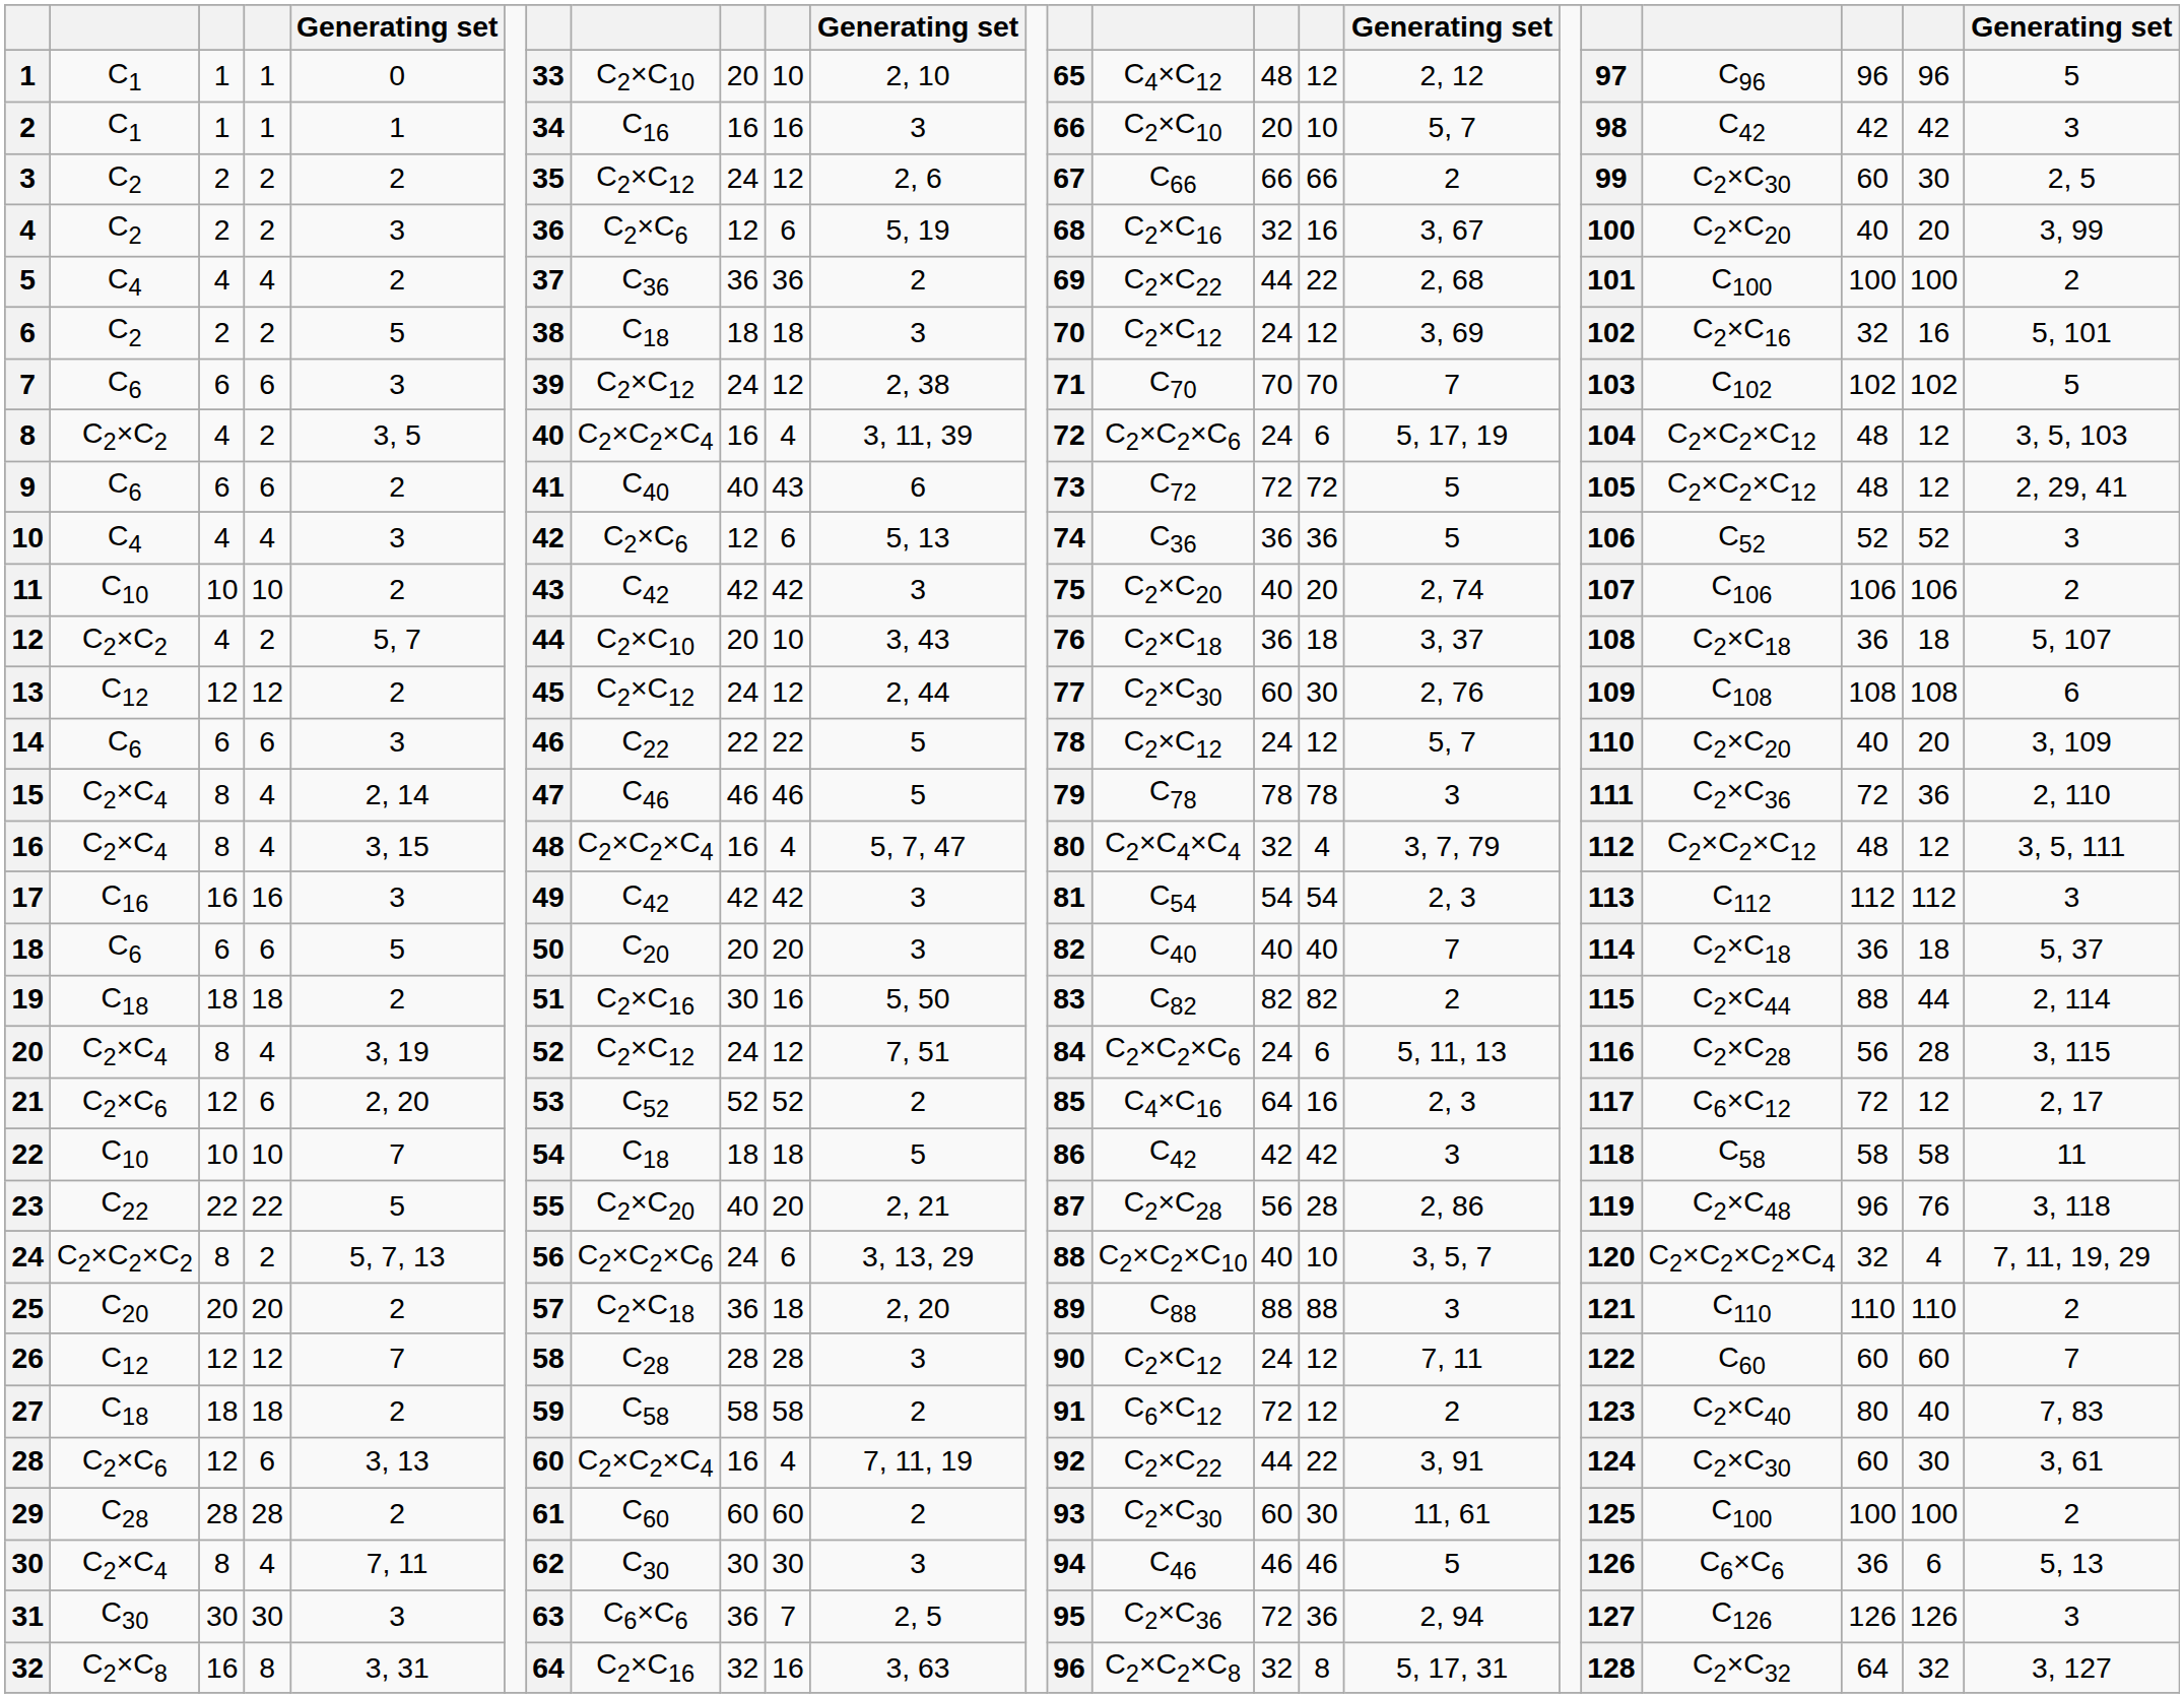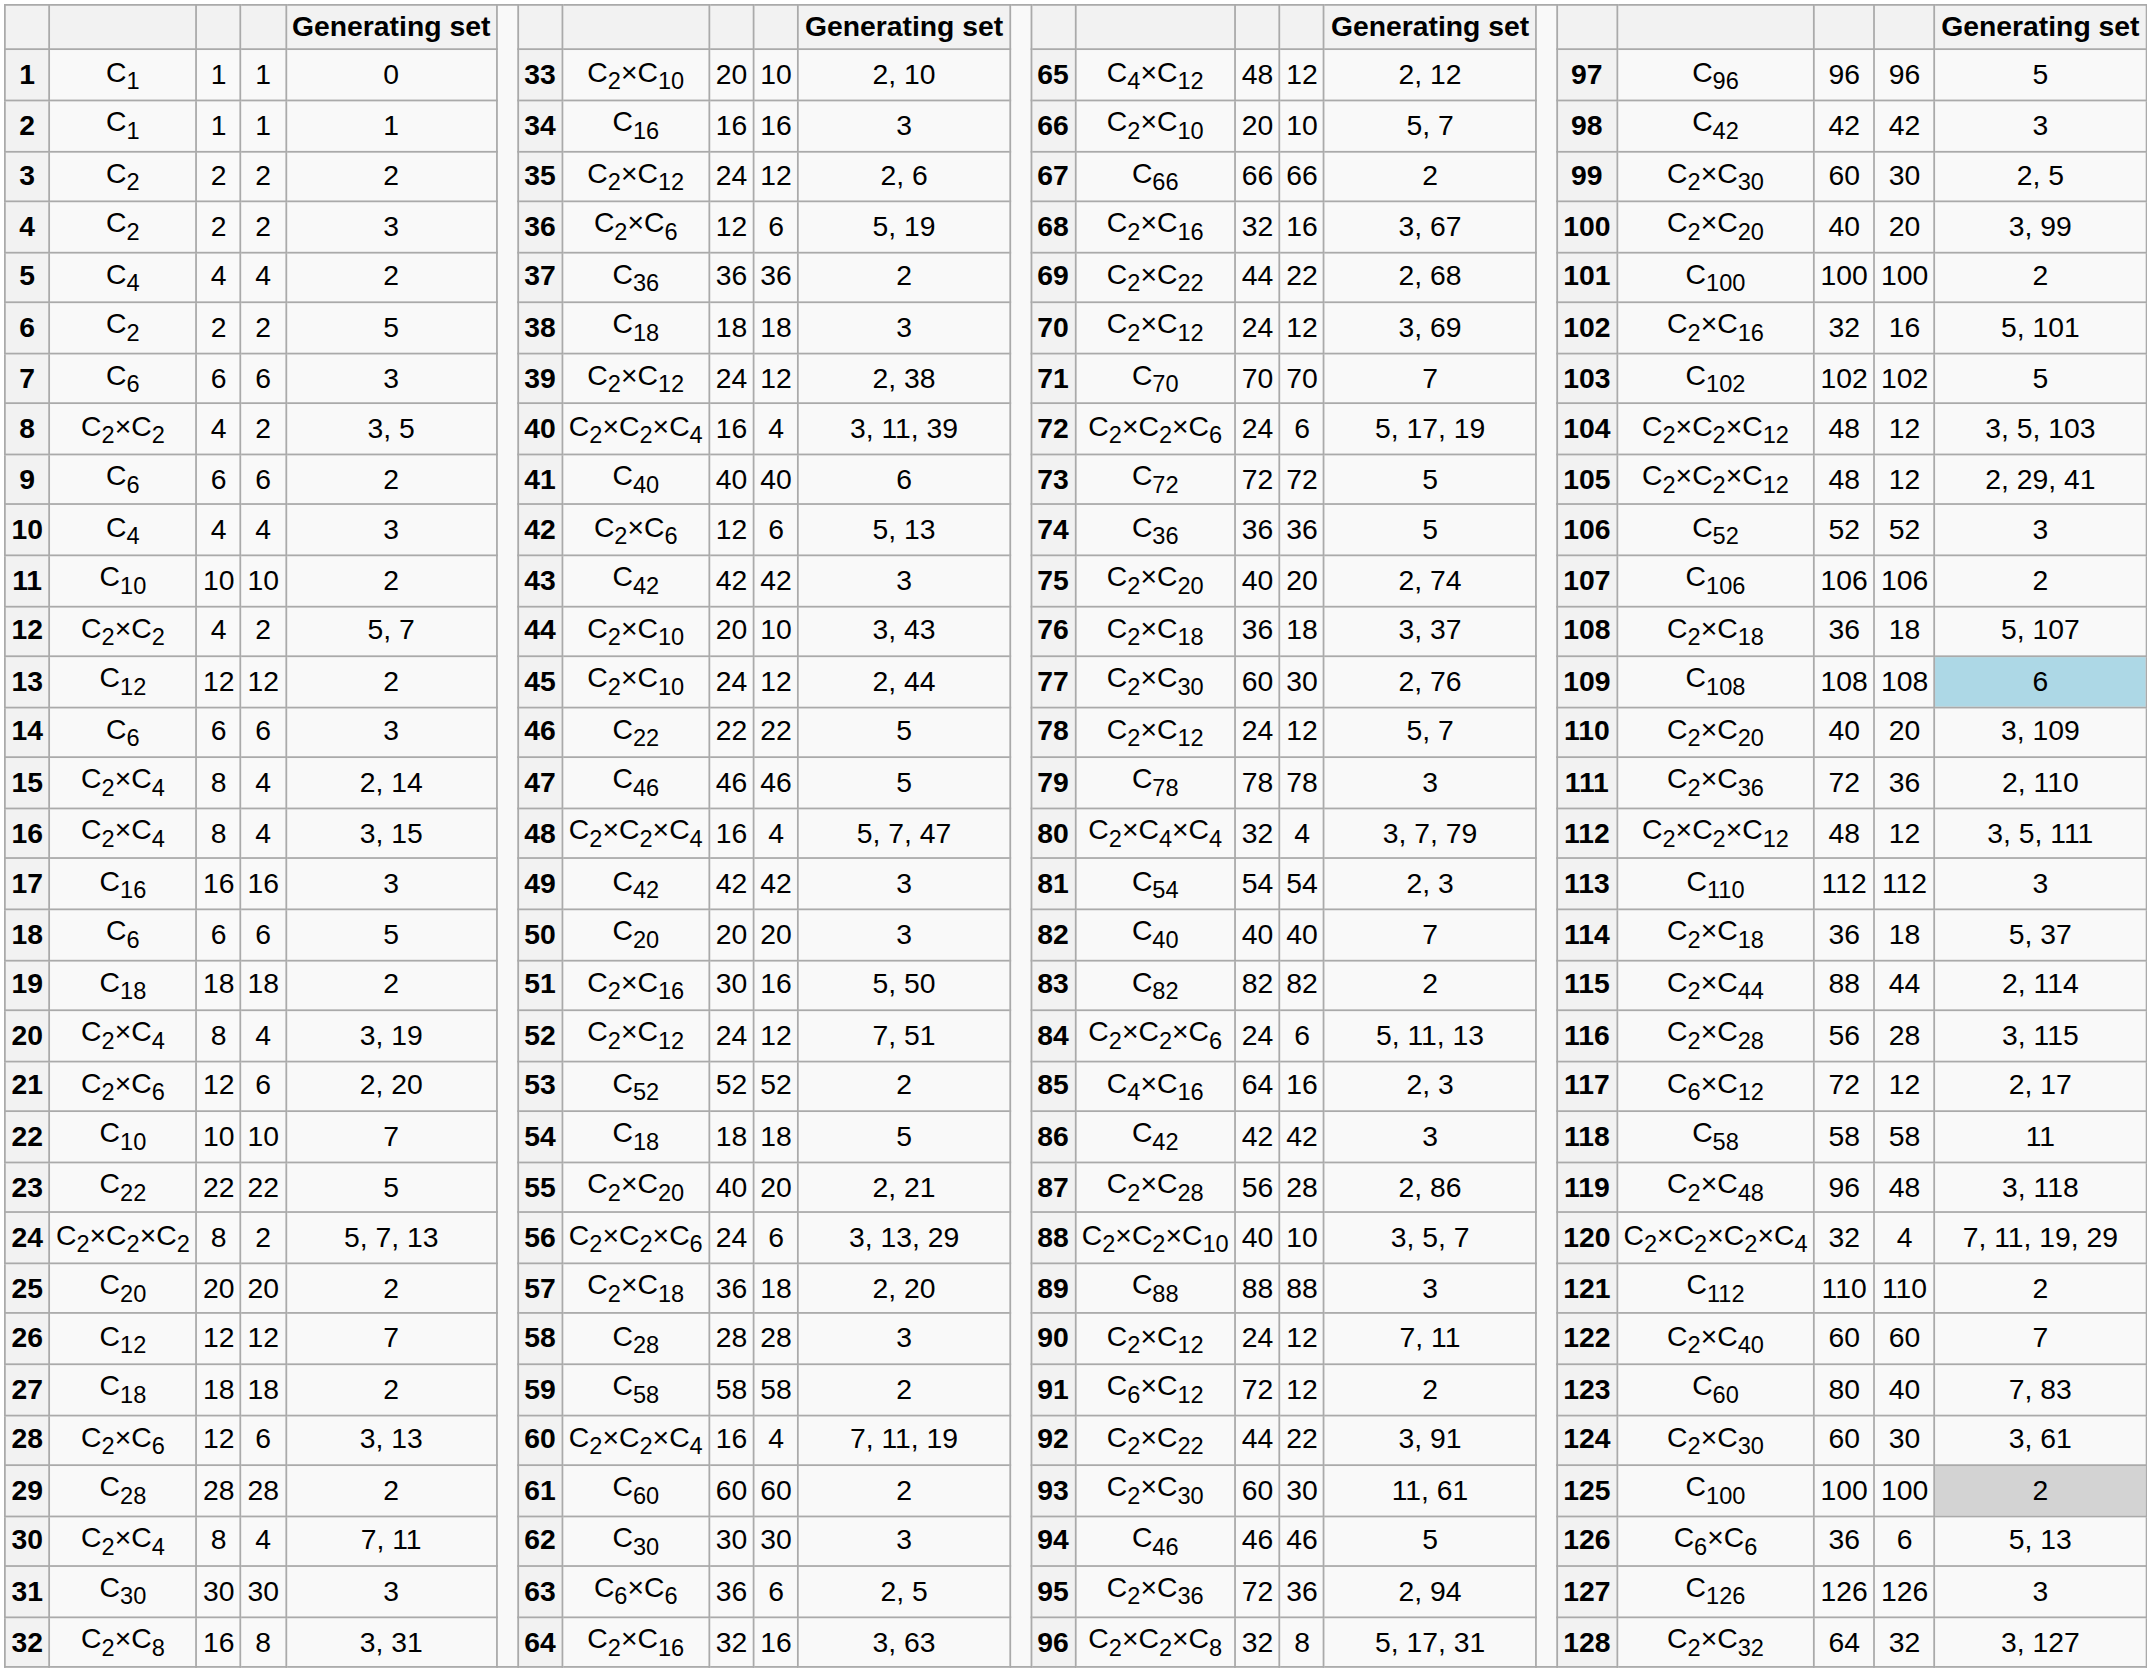9 | column 10: 43 -> 40
13 | column 8: C2×C12 -> C2×C10
13 | column 23: no background -> lightblue background
17 | column 20: C112 -> C110
23 | column 22: 76 -> 48
25 | column 20: C110 -> C112
26 | column 20: C60 -> C2×C40
27 | column 20: C2×C40 -> C60
29 | column 23: no background -> lightgrey background
31 | column 10: 7 -> 6
